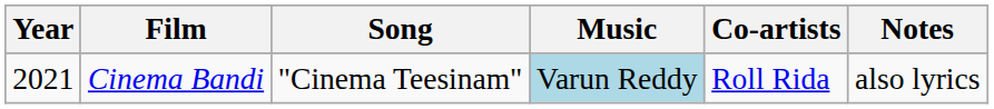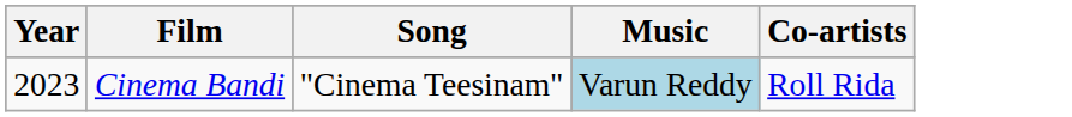- column: Notes | also lyrics
Cinema Bandi | Year: 2021 -> 2023
